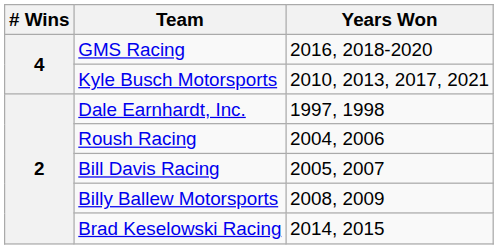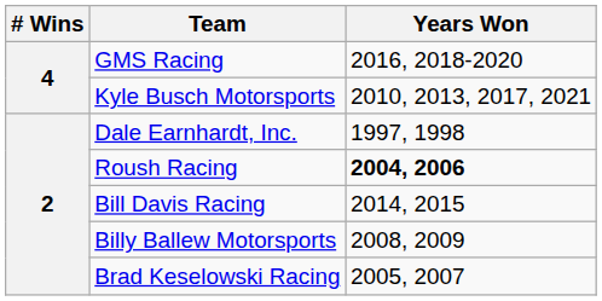Roush Racing | Years Won: normal -> bold
Bill Davis Racing | Years Won: 2005, 2007 -> 2014, 2015
Brad Keselowski Racing | Years Won: 2014, 2015 -> 2005, 2007
